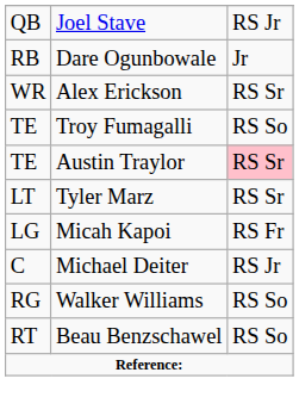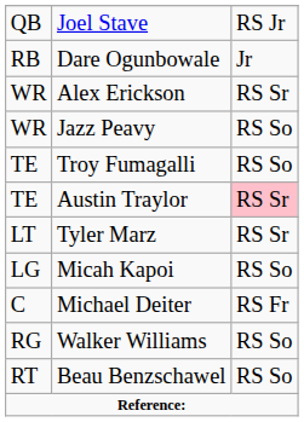+ row: WR | Jazz Peavy | RS So
Micah Kapoi | column 3: RS Fr -> RS So
Michael Deiter | column 3: RS Jr -> RS Fr
